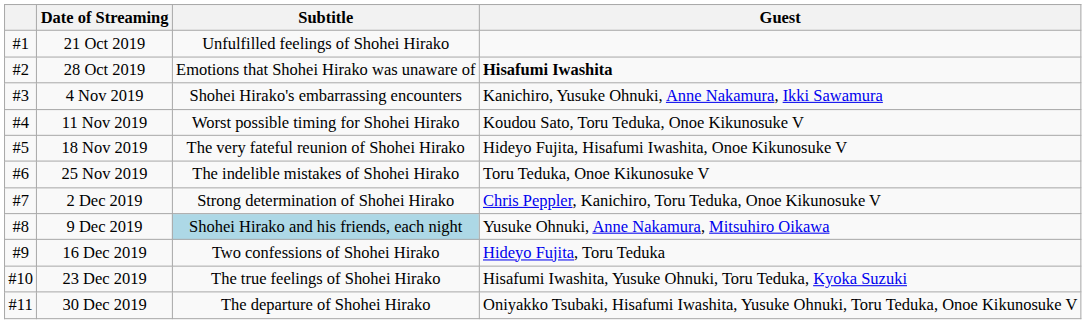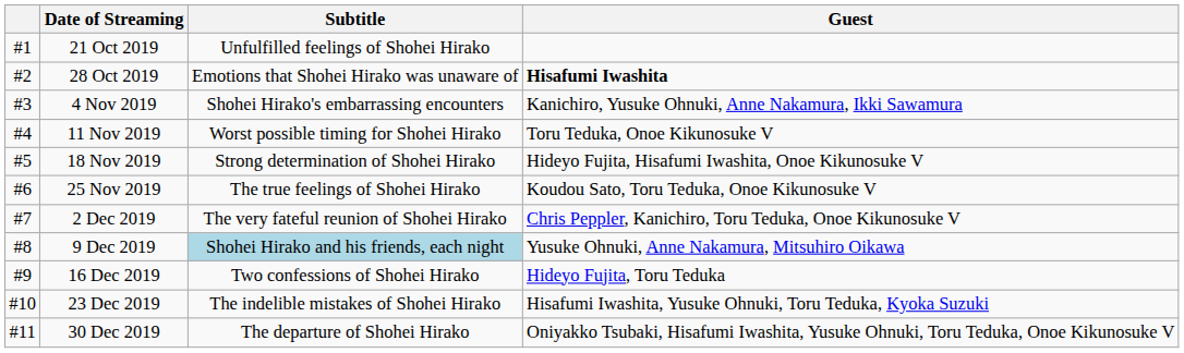11 Nov 2019 | Guest: Koudou Sato, Toru Teduka, Onoe Kikunosuke V -> Toru Teduka, Onoe Kikunosuke V
18 Nov 2019 | Subtitle: The very fateful reunion of Shohei Hirako -> Strong determination of Shohei Hirako
25 Nov 2019 | Subtitle: The indelible mistakes of Shohei Hirako -> The true feelings of Shohei Hirako
25 Nov 2019 | Guest: Toru Teduka, Onoe Kikunosuke V -> Koudou Sato, Toru Teduka, Onoe Kikunosuke V
2 Dec 2019 | Subtitle: Strong determination of Shohei Hirako -> The very fateful reunion of Shohei Hirako
23 Dec 2019 | Subtitle: The true feelings of Shohei Hirako -> The indelible mistakes of Shohei Hirako
